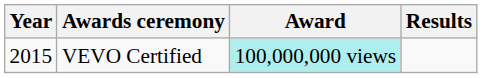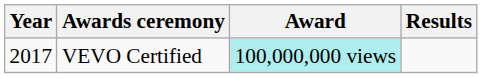VEVO Certified | Year: 2015 -> 2017
